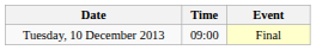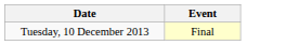- column: Time | 09:00
